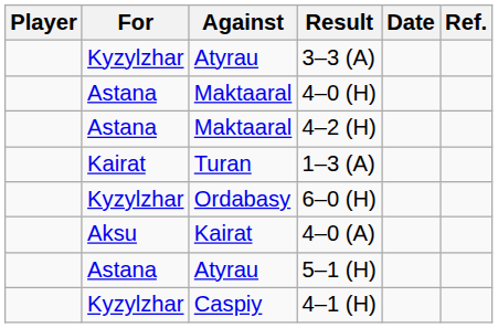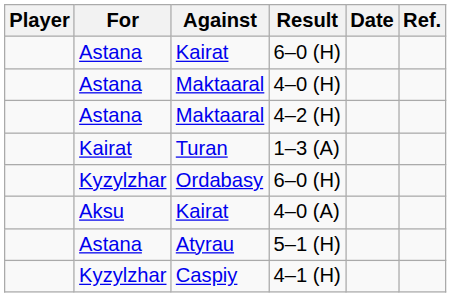- row: Kyzylzhar | Atyrau | 3–3 (A)
+ row: Astana | Kairat | 6–0 (H)
